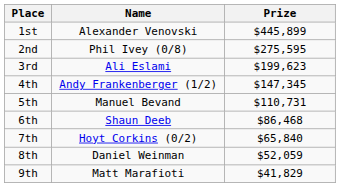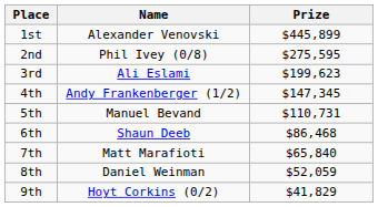7th | Name: Hoyt Corkins (0/2) -> Matt Marafioti
9th | Name: Matt Marafioti -> Hoyt Corkins (0/2)
